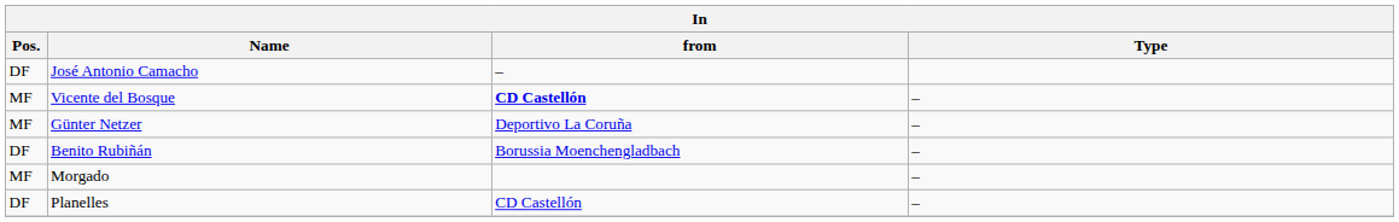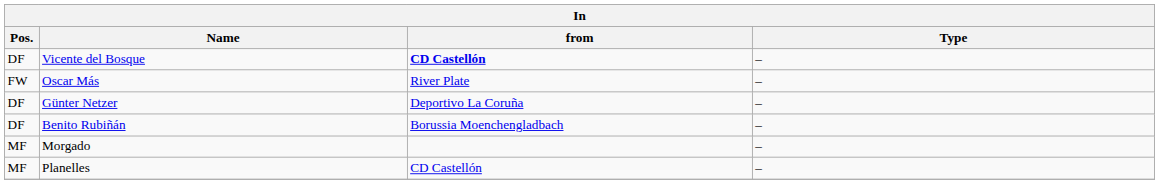- row: DF | José Antonio Camacho | –
Vicente del Bosque | Pos.: MF -> DF
+ row: FW | Oscar Más | River Plate | –
Günter Netzer | Pos.: MF -> DF
Planelles | Pos.: DF -> MF
